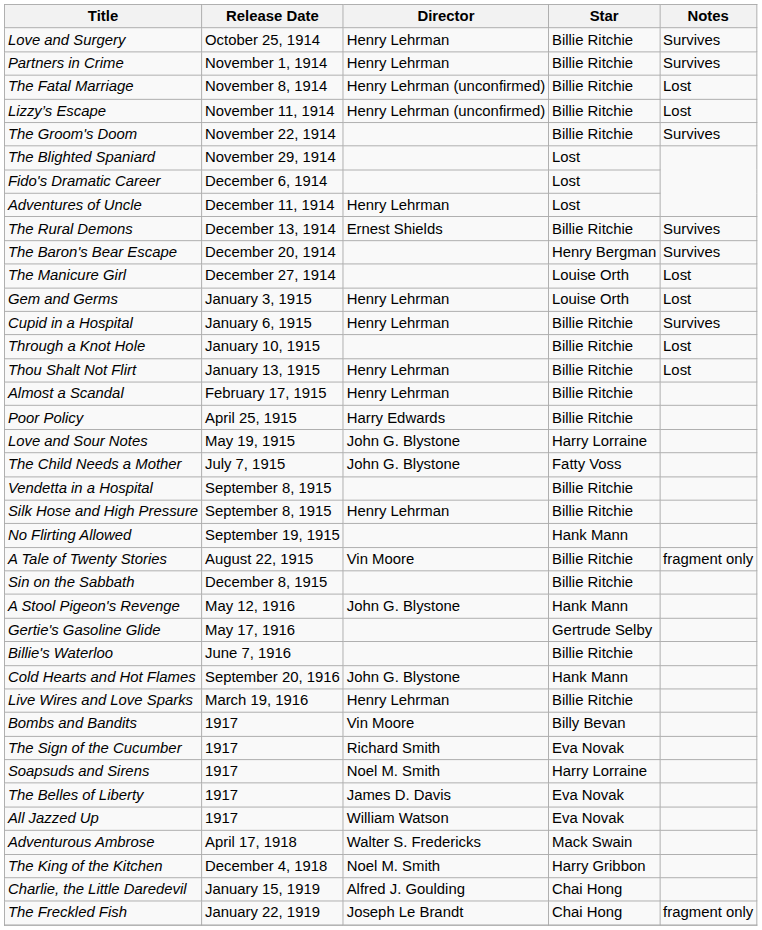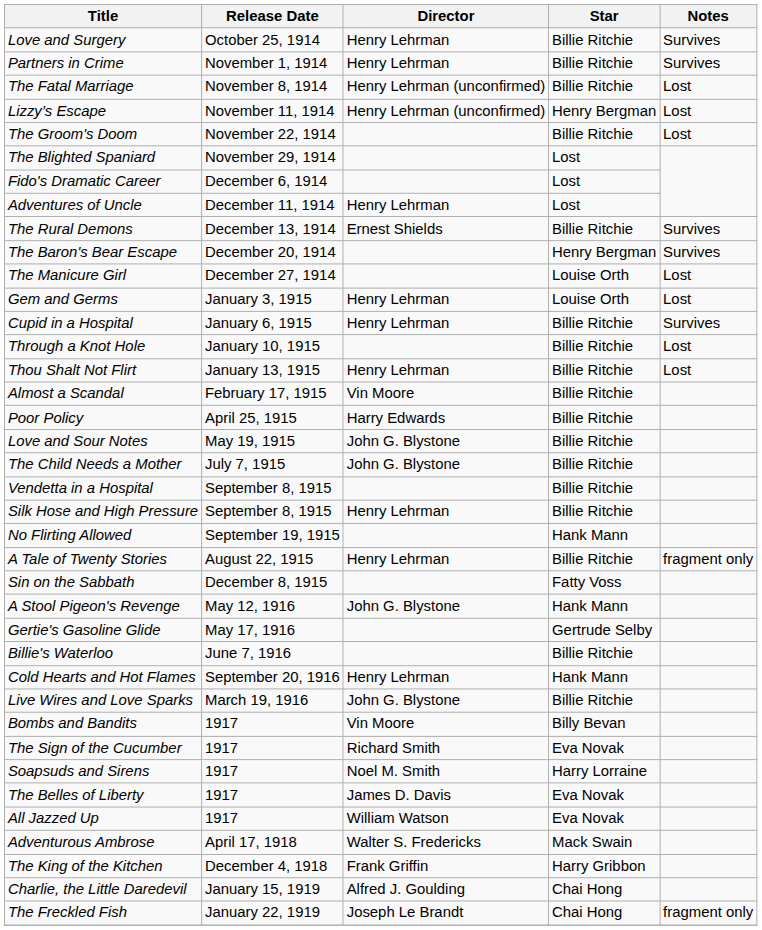Lizzy’s Escape | Star: Billie Ritchie -> Henry Bergman
The Groom's Doom | Notes: Survives -> Lost
Almost a Scandal | Director: Henry Lehrman -> Vin Moore
Love and Sour Notes | Star: Harry Lorraine -> Billie Ritchie
The Child Needs a Mother | Star: Fatty Voss -> Billie Ritchie
A Tale of Twenty Stories | Director: Vin Moore -> Henry Lehrman
Sin on the Sabbath | Star: Billie Ritchie -> Fatty Voss
Cold Hearts and Hot Flames | Director: John G. Blystone -> Henry Lehrman
Live Wires and Love Sparks | Director: Henry Lehrman -> John G. Blystone
The King of the Kitchen | Director: Noel M. Smith -> Frank Griffin
